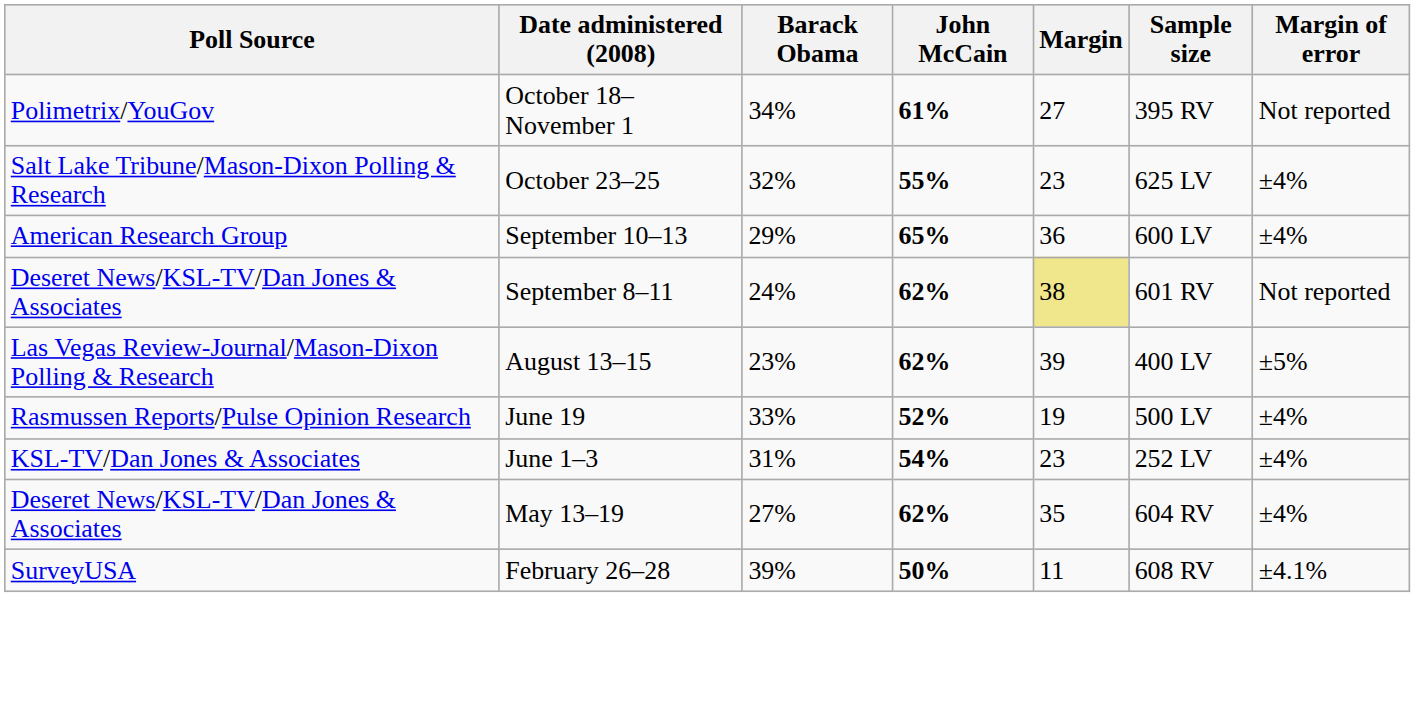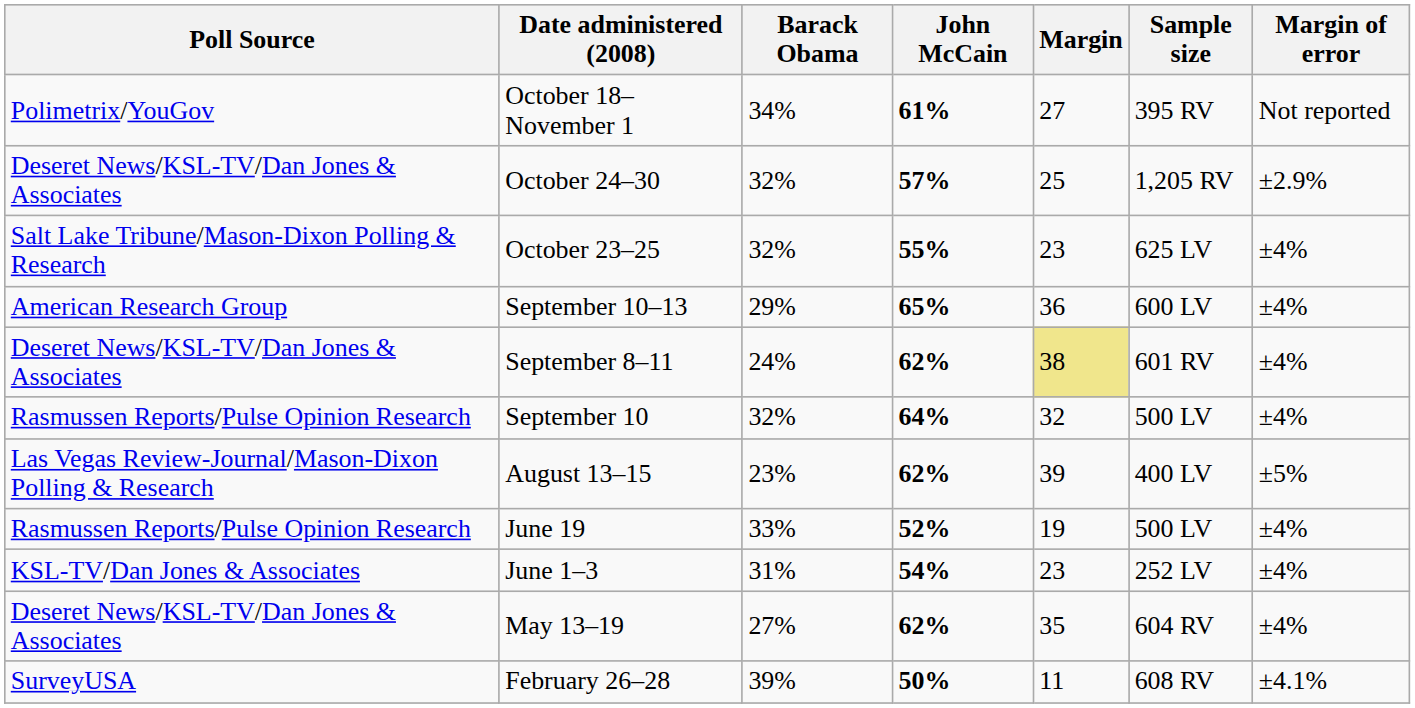+ row: Deseret News/KSL-TV/Dan Jones & Associates | October 24–30 | 32% | 57% | 25 | 1,205 RV | ±2.9%
September 8–11 | Margin of error: Not reported -> ±4%
+ row: Rasmussen Reports/Pulse Opinion Research | September 10 | 32% | 64% | 32 | 500 LV | ±4%
